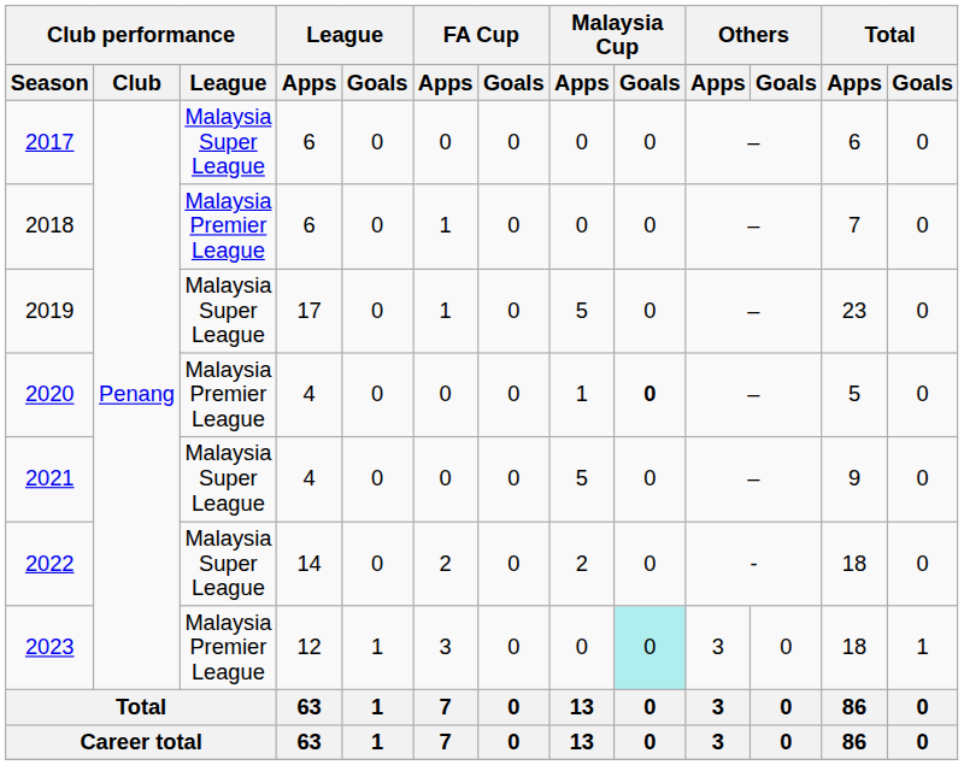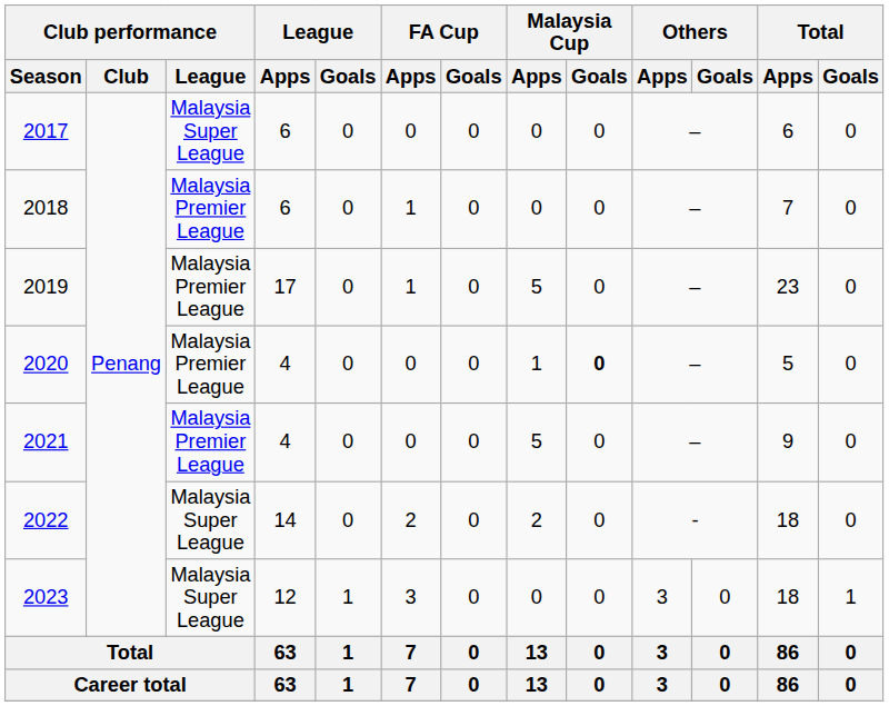2019 | Club performance / League: Malaysia Super League -> Malaysia Premier League
2021 | Club performance / League: Malaysia Super League -> Malaysia Premier League
2023 | Club performance / League: Malaysia Premier League -> Malaysia Super League
2023 | Malaysia Cup / Goals: paleturquoise background -> no background
